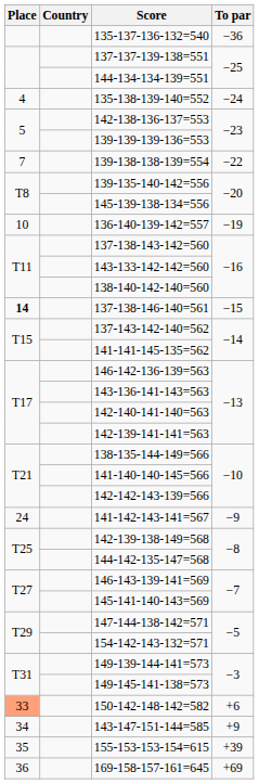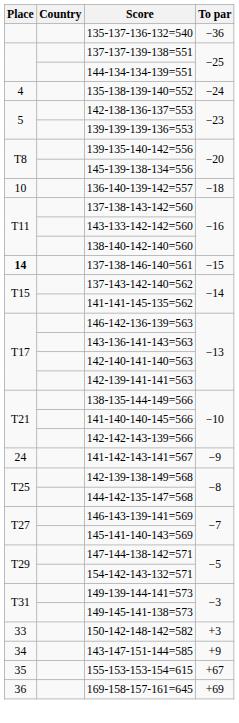- row: 7 | 139-138-138-139=554 | −22
136-140-139-142=557 | To par: −19 -> −18
150-142-148-142=582 | Place: lightsalmon background -> no background
150-142-148-142=582 | To par: +6 -> +3
155-153-153-154=615 | To par: +39 -> +67
